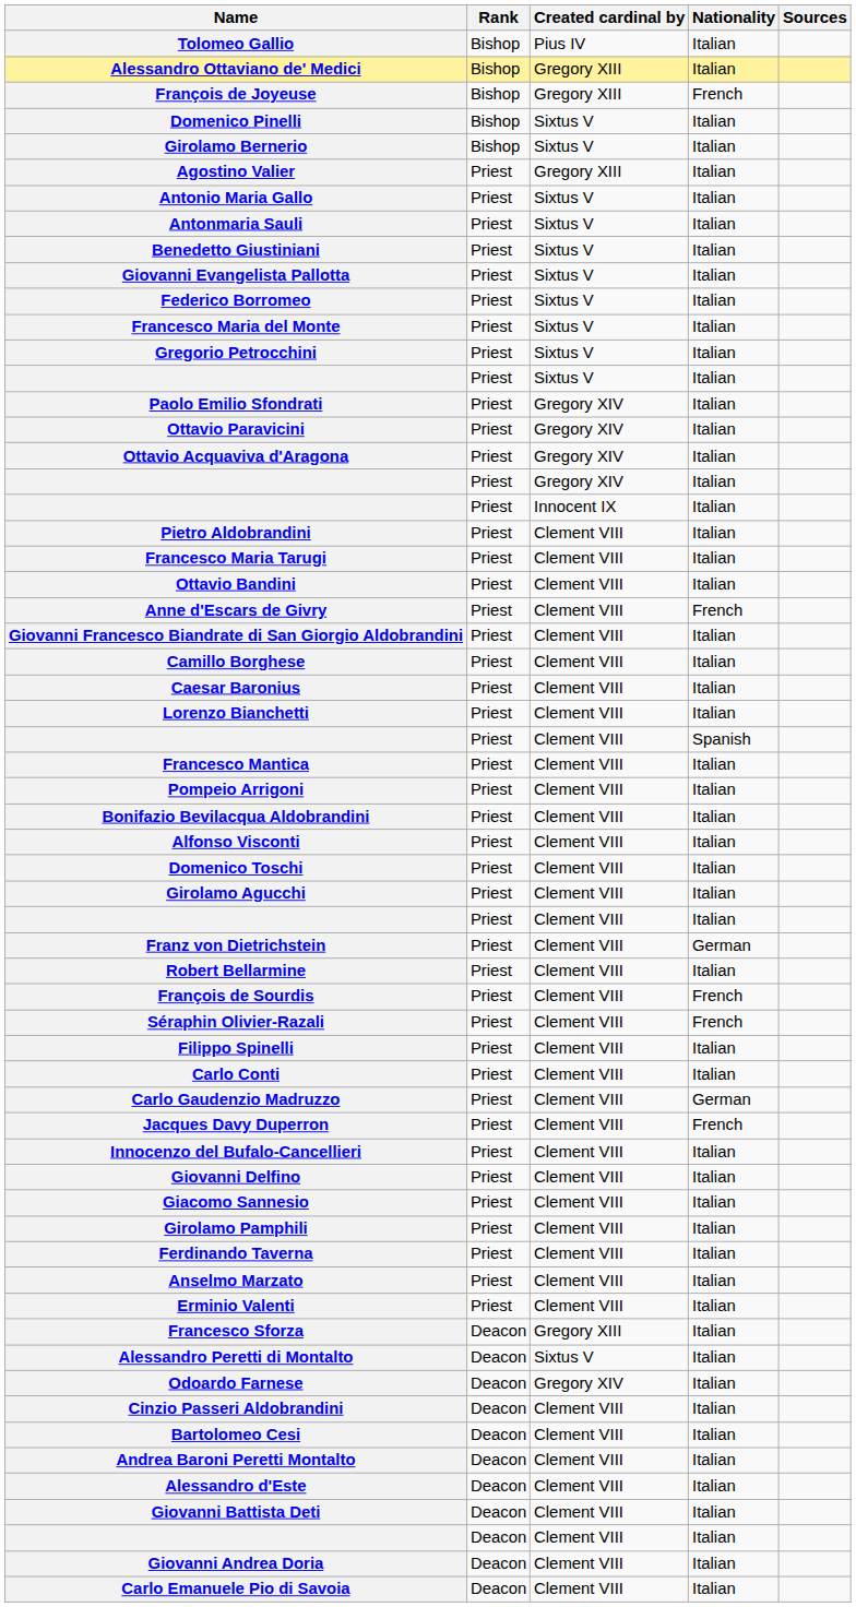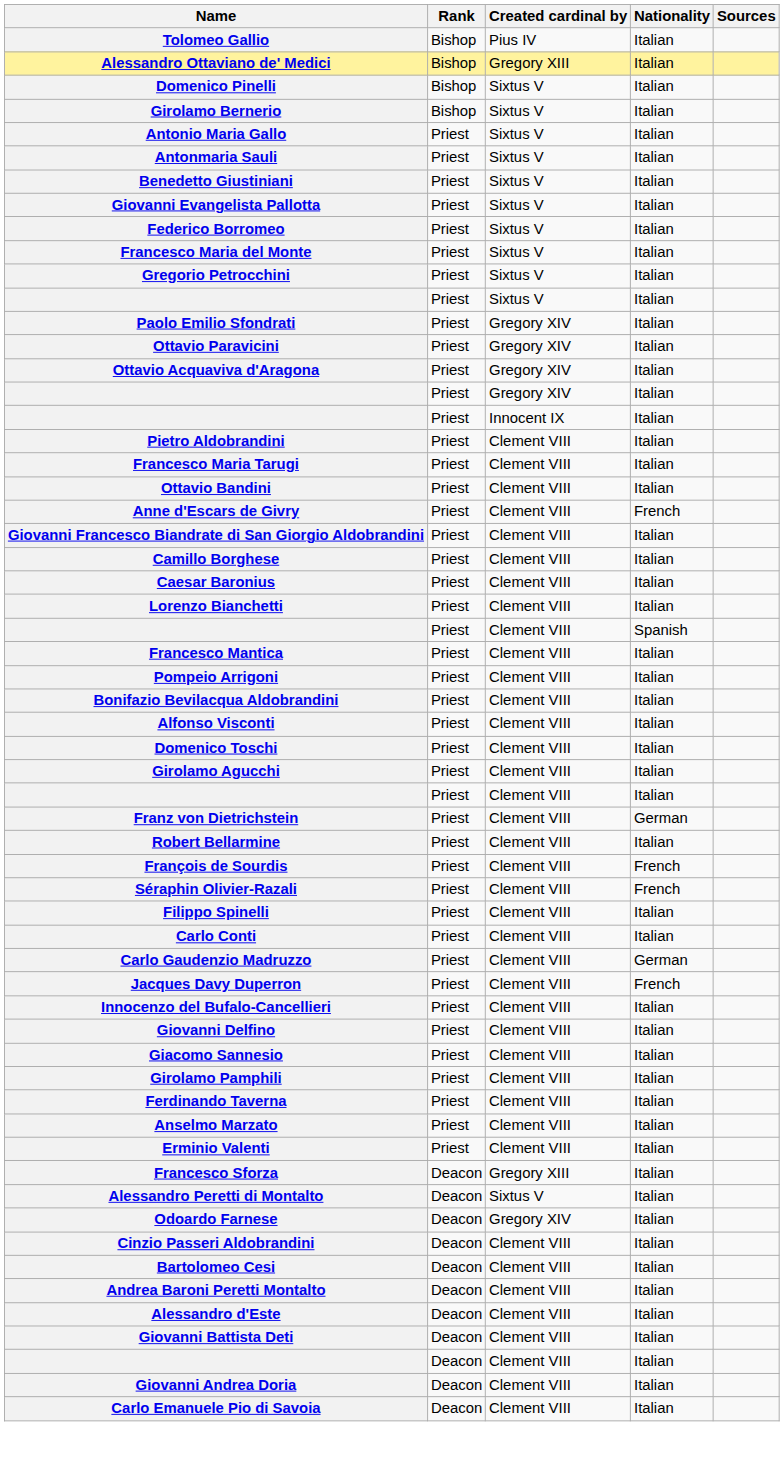- row: François de Joyeuse | Bishop | Gregory XIII | French
- row: Agostino Valier | Priest | Gregory XIII | Italian
